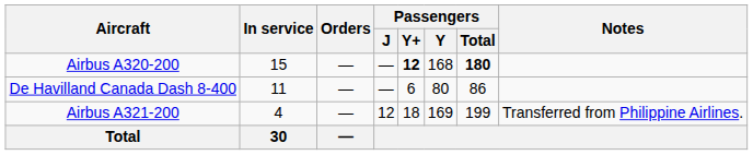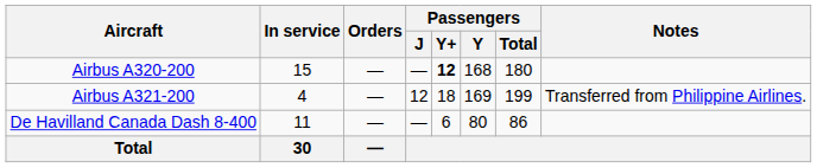Airbus A320-200 | Passengers / Total: bold -> normal
rows swapped: Airbus A321-200 <-> De Havilland Canada Dash 8-400
